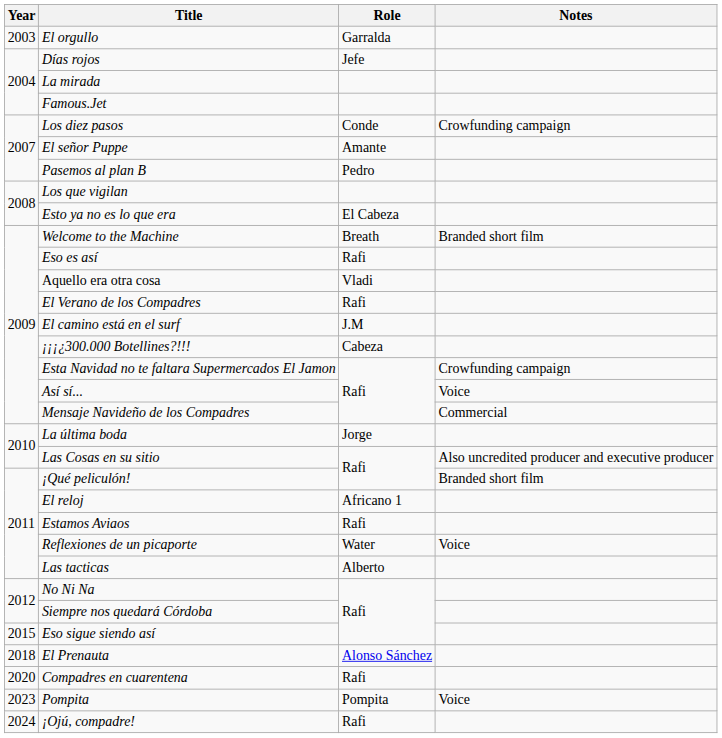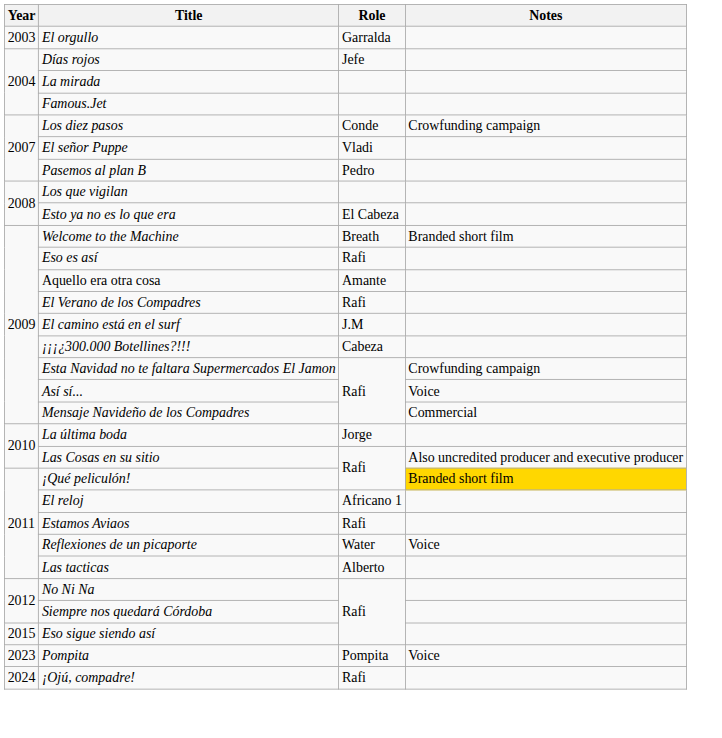El señor Puppe | Role: Amante -> Vladi
Aquello era otra cosa | Role: Vladi -> Amante
¡Qué peliculón! | Notes: no background -> gold background
- row: 2018 | El Prenauta | Alonso Sánchez
- row: 2020 | Compadres en cuarentena | Rafi
